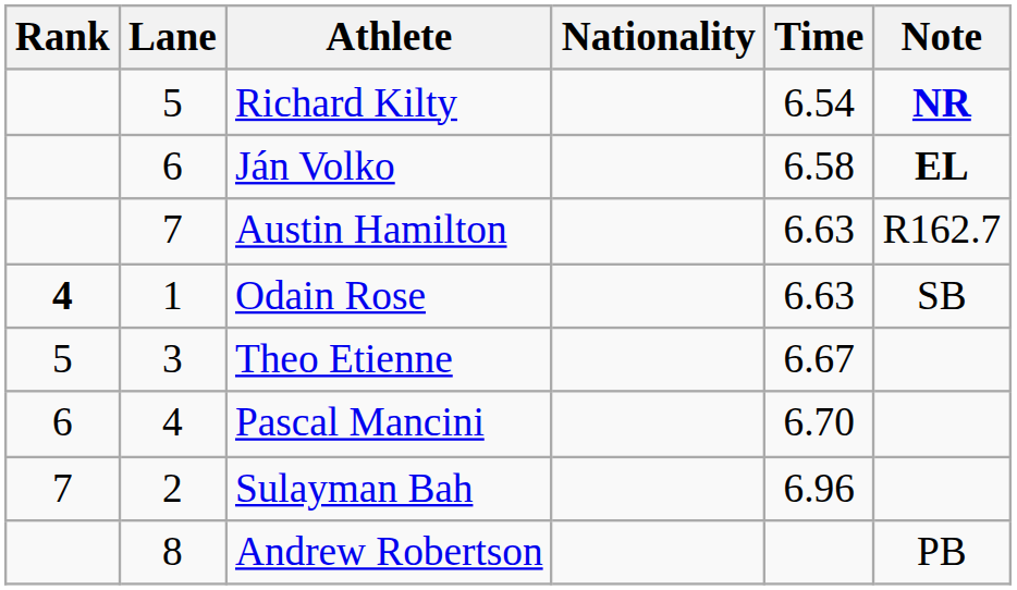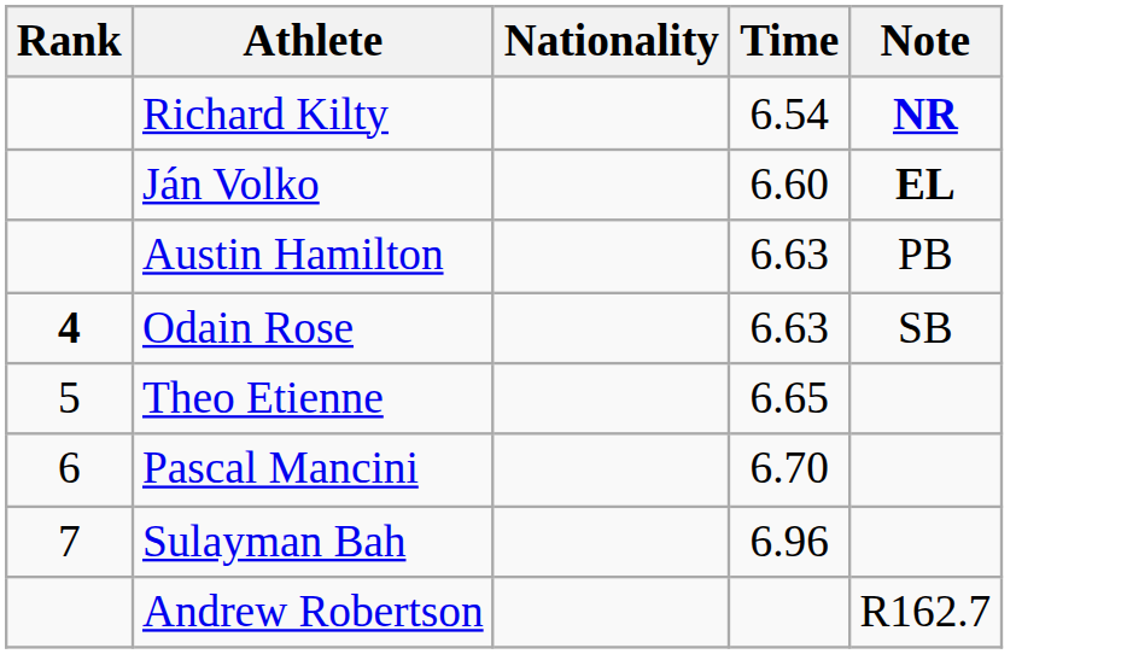- column: Lane | 5 | 6 | 7 | 1 | 3 | 4 | 2 | 8
Ján Volko | Time: 6.58 -> 6.60
Austin Hamilton | Note: R162.7 -> PB
Theo Etienne | Time: 6.67 -> 6.65
Andrew Robertson | Note: PB -> R162.7
